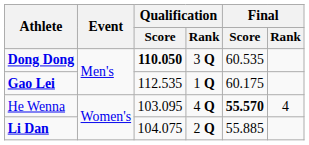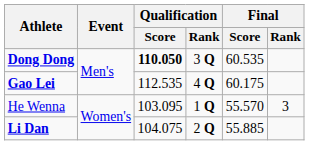Gao Lei | Qualification / Rank: 1 Q -> 4 Q
He Wenna | Qualification / Rank: 4 Q -> 1 Q
He Wenna | Final / Score: bold -> normal
He Wenna | Final / Rank: 4 -> 3
